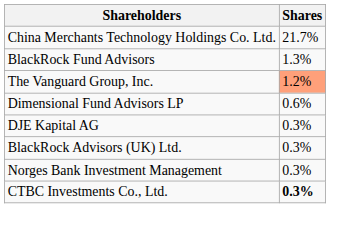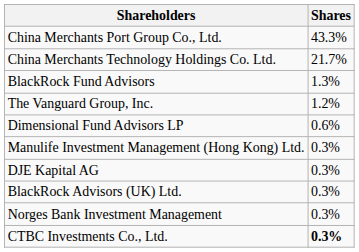+ row: China Merchants Port Group Co., Ltd. | 43.3%
The Vanguard Group, Inc. | Shares: lightsalmon background -> no background
+ row: Manulife Investment Management (Hong Kong) Ltd. | 0.3%
